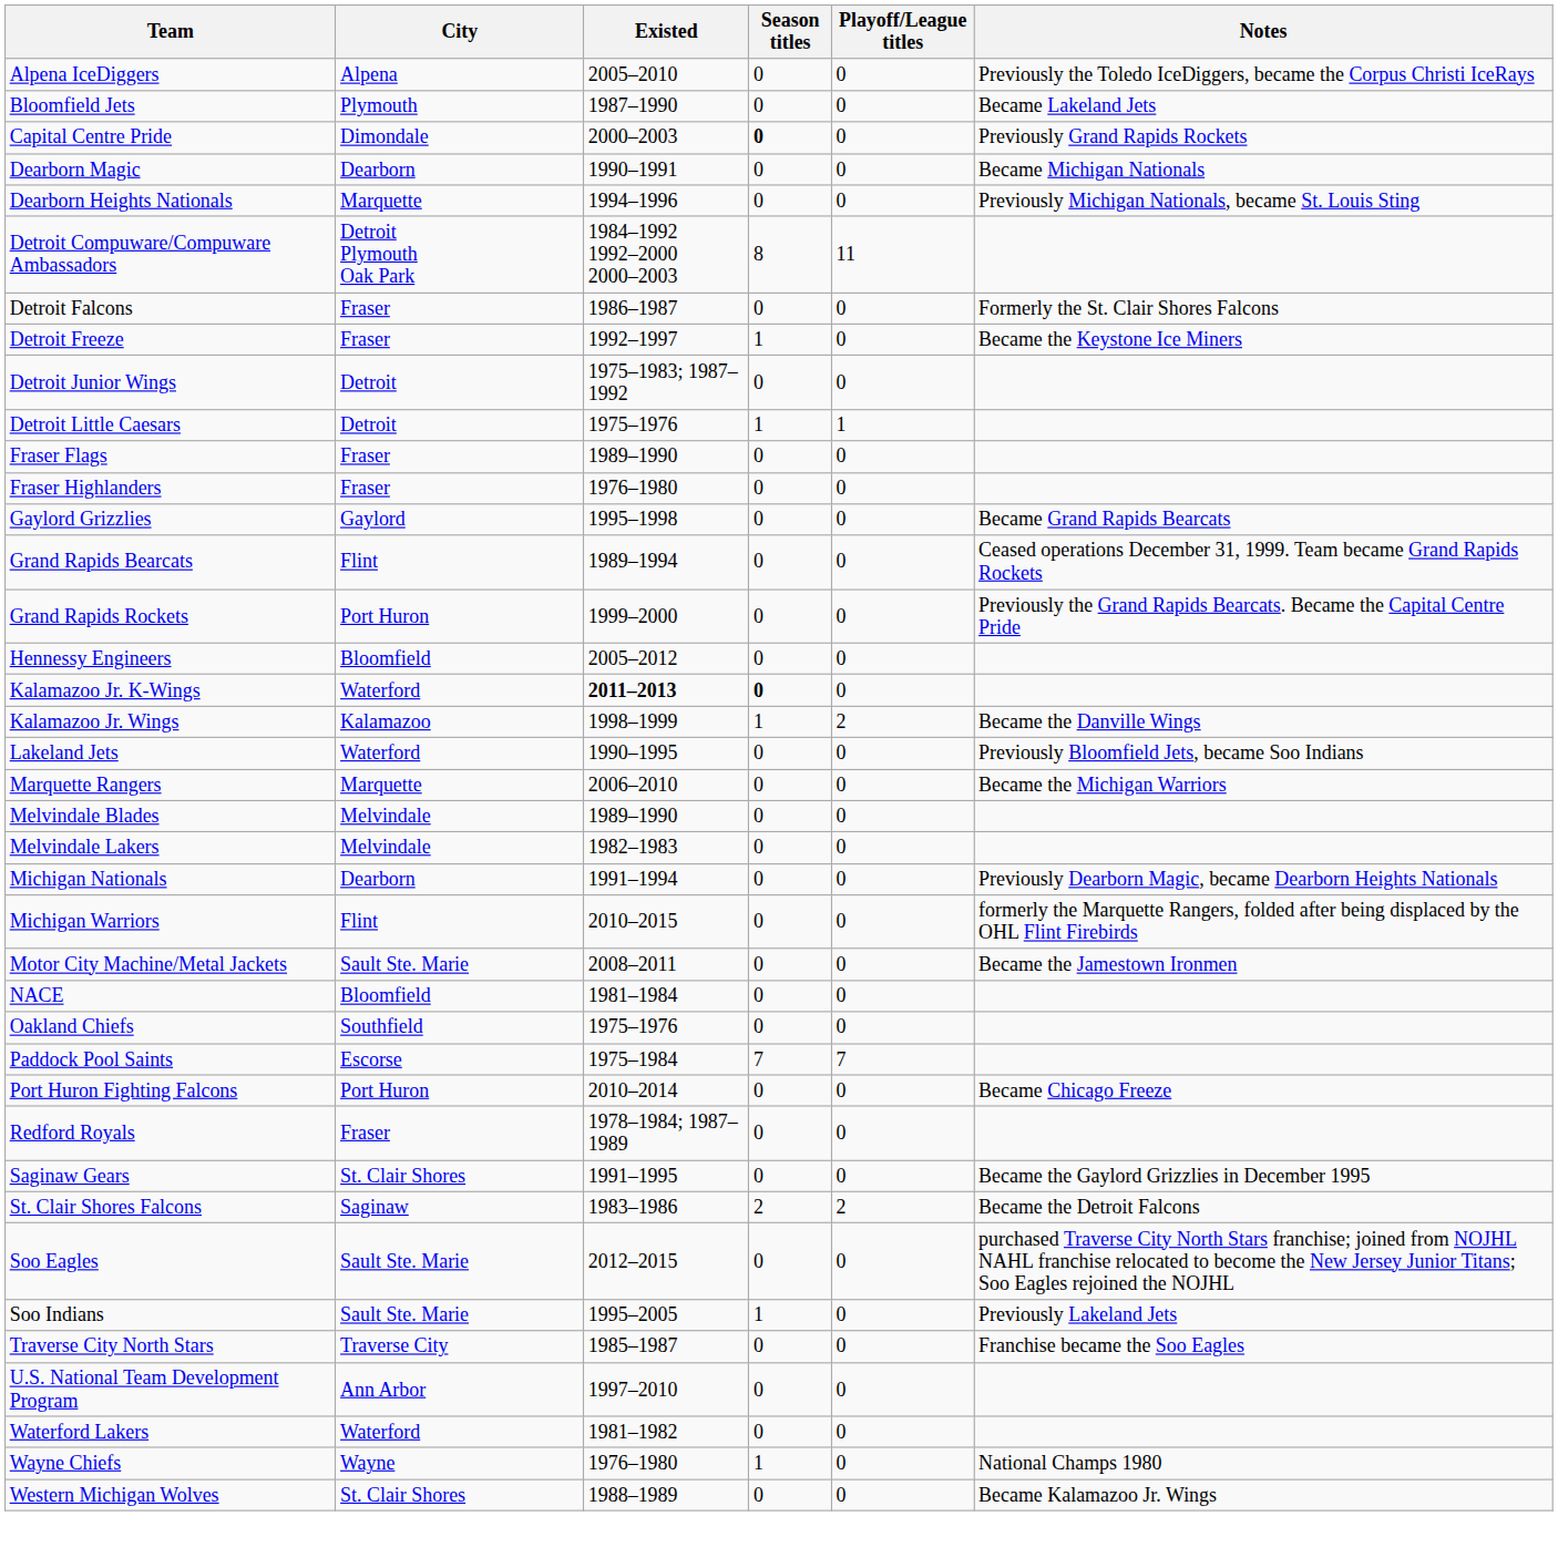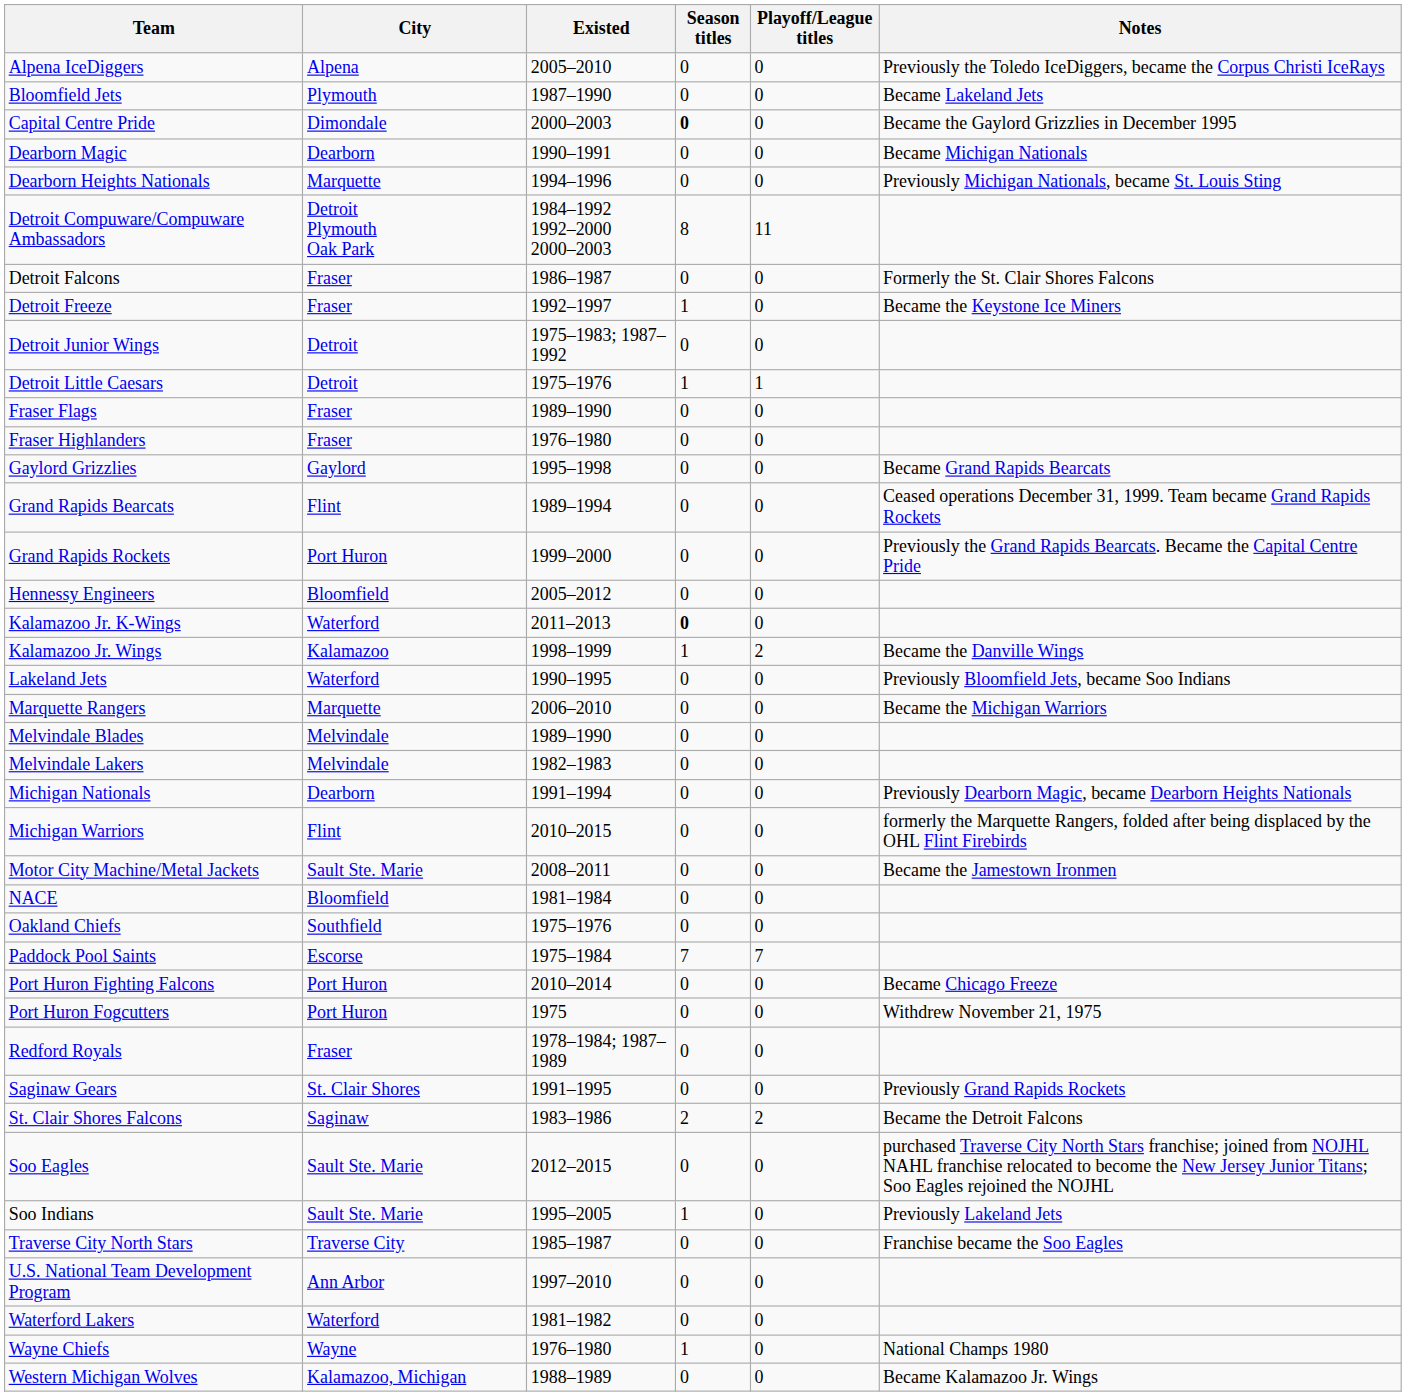Capital Centre Pride | Notes: Previously Grand Rapids Rockets -> Became the Gaylord Grizzlies in December 1995
Kalamazoo Jr. K-Wings | Existed: bold -> normal
+ row: Port Huron Fogcutters | Port Huron | 1975 | 0 | 0 | Withdrew November 21, 1975
Saginaw Gears | Notes: Became the Gaylord Grizzlies in December 1995 -> Previously Grand Rapids Rockets
Western Michigan Wolves | City: St. Clair Shores -> Kalamazoo, Michigan
